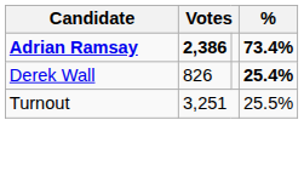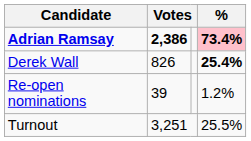Adrian Ramsay | %: no background -> pink background
+ row: Re-open nominations | 39 | 1.2%
